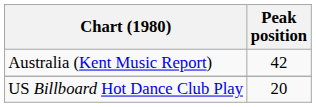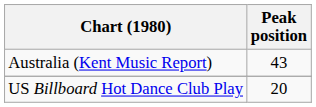Australia (Kent Music Report) | Peak position: 42 -> 43
